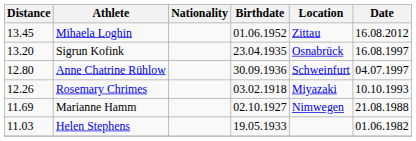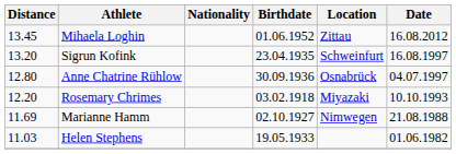Sigrun Kofink | Location: Osnabrück -> Schweinfurt
Anne Chatrine Rühlow | Location: Schweinfurt -> Osnabrück
Rosemary Chrimes | Distance: 12.26 -> 12.20
